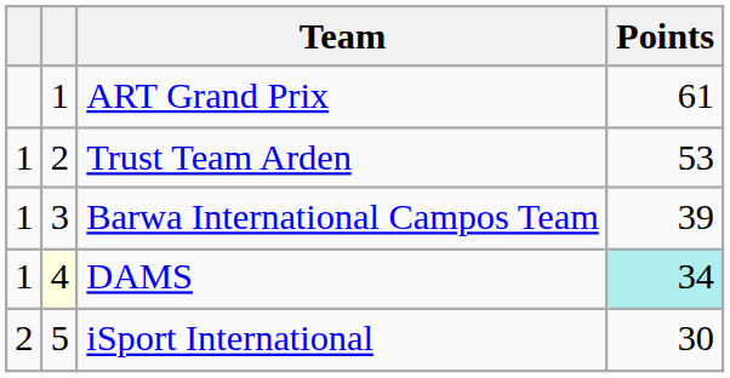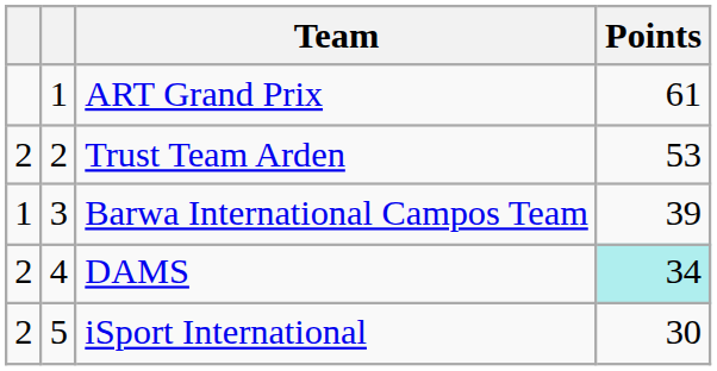Trust Team Arden | column 1: 1 -> 2
DAMS | column 1: 1 -> 2
DAMS | column 2: lightyellow background -> no background
